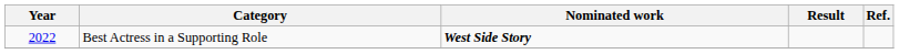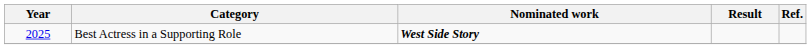Best Actress in a Supporting Role | Year: 2022 -> 2025
